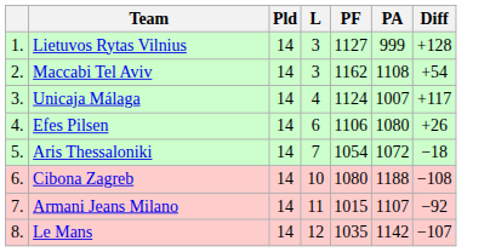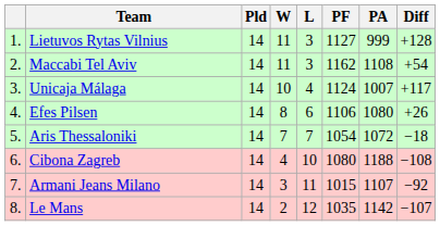+ column: W | 11 | 11 | 10 | 8 | 7 | 4 | 3 | 2
